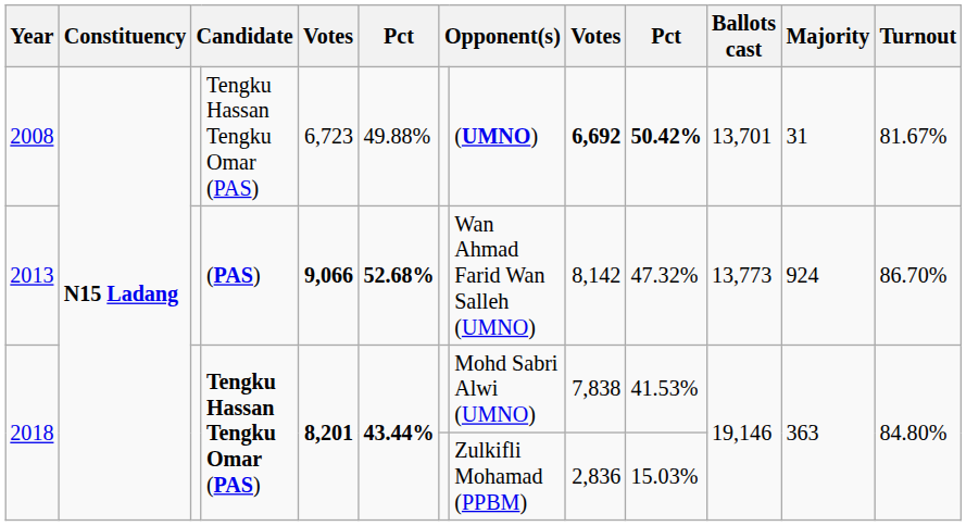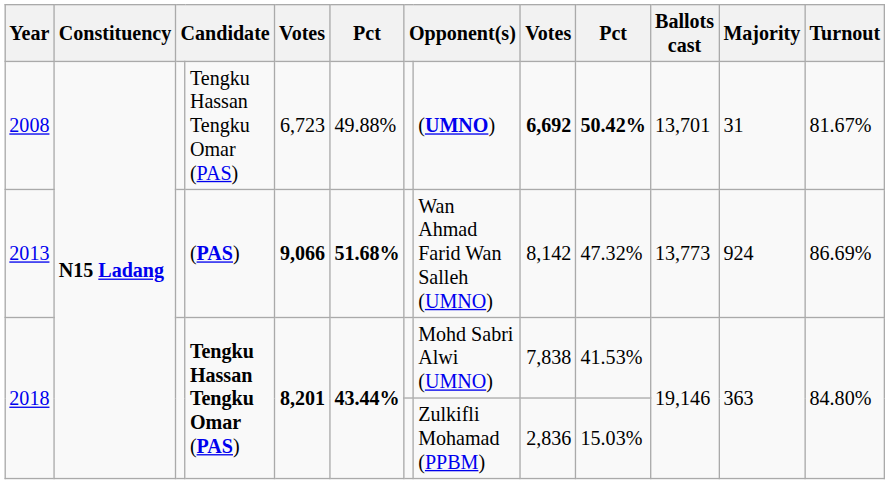2013 | column 6: 52.68% -> 51.68%
2013 | Turnout: 86.70% -> 86.69%
